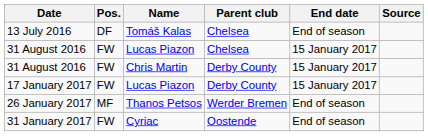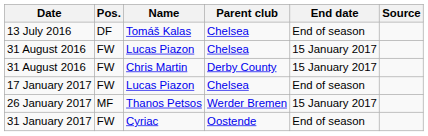17 January 2017 | Parent club: Derby County -> Chelsea
17 January 2017 | End date: 15 January 2017 -> End of season
26 January 2017 | End date: End of season -> 15 January 2017
